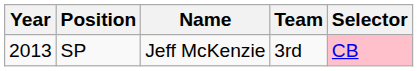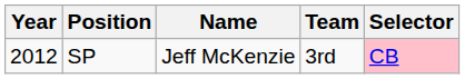SP | Year: 2013 -> 2012
